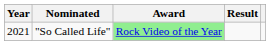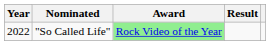"So Called Life" | Year: 2021 -> 2022
